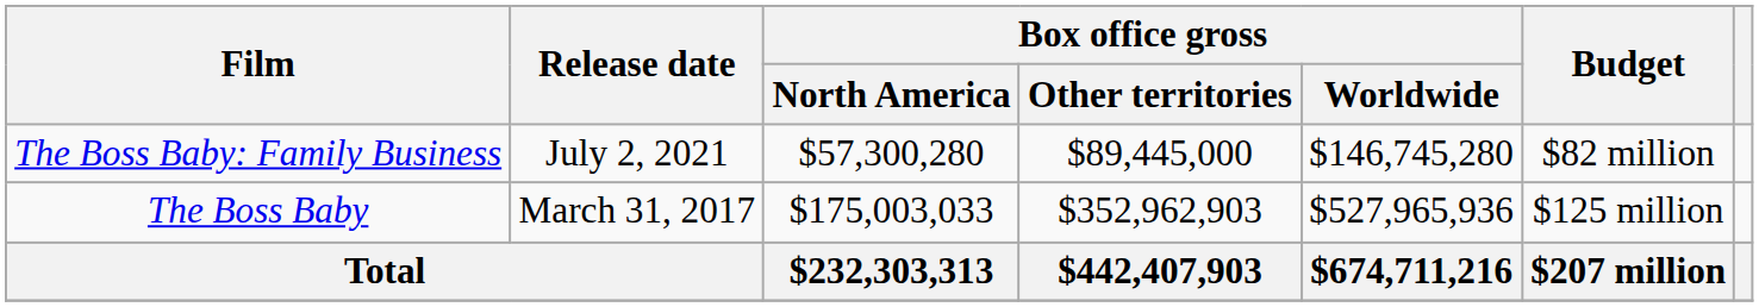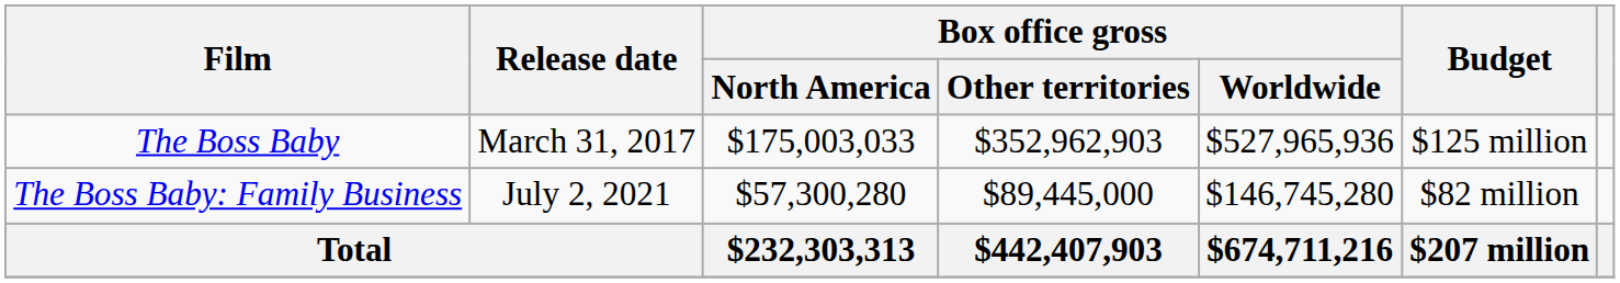rows swapped: The Boss Baby <-> The Boss Baby: Family Business
